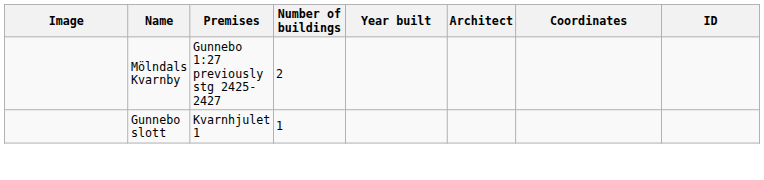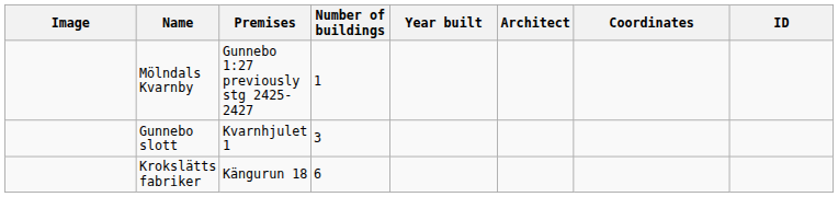Mölndals Kvarnby | Number of buildings: 2 -> 1
Gunnebo slott | Number of buildings: 1 -> 3
+ row: Krokslätts fabriker | Kängurun 18 | 6
